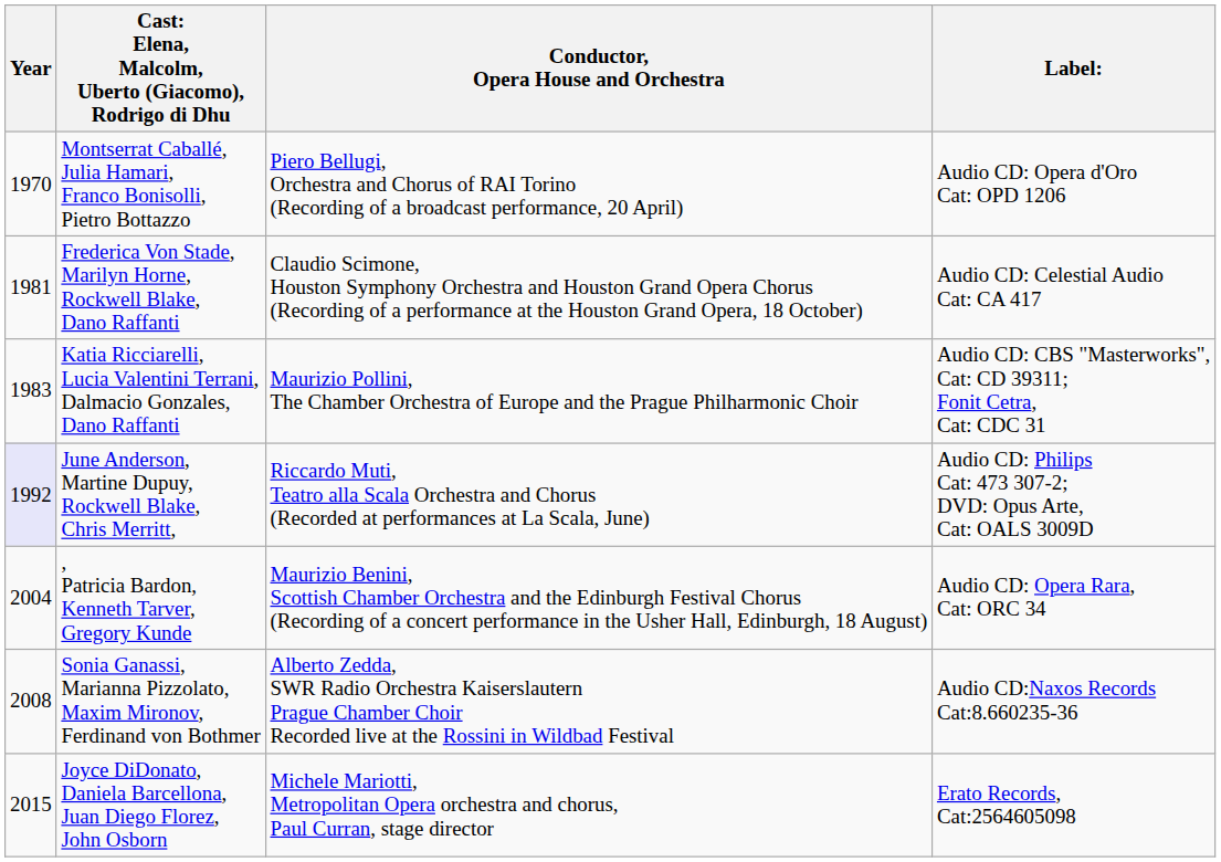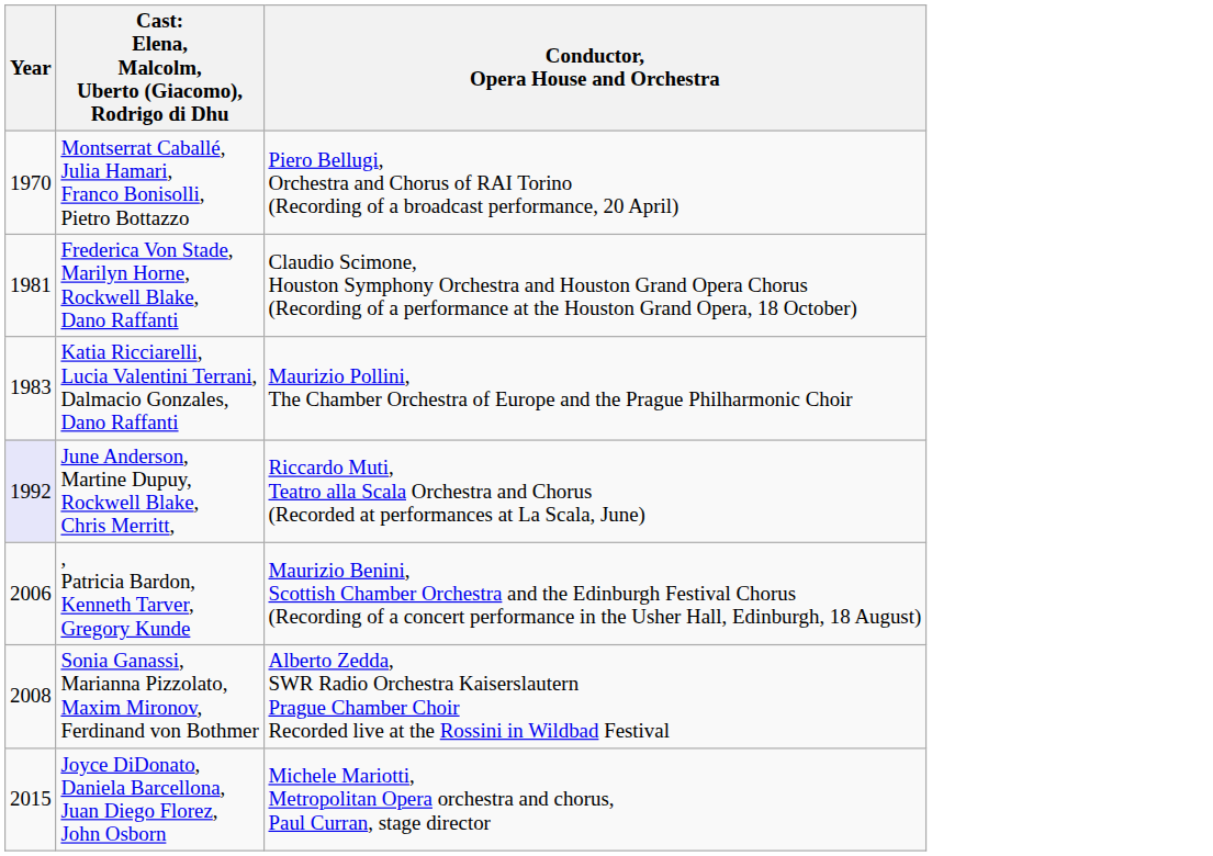- column: Label: | Audio CD: Opera d'Oro Cat: OPD 1206 | Audio CD: Celestial Audio Cat: CA 417 | Audio CD: CBS "Masterworks", Cat: CD 39311; Fonit Cetra, Cat: CDC 31 | Audio CD: Philips Cat: 473 307-2; DVD: Opus Arte, Cat: OALS 3009D | Audio CD: Opera Rara, Cat: ORC 34 | Audio CD:Naxos Records Cat:8.660235-36 | Erato Records, Cat:2564605098
, Patricia Bardon, Kenneth Tarver, Gregory Kunde | Year: 2004 -> 2006
